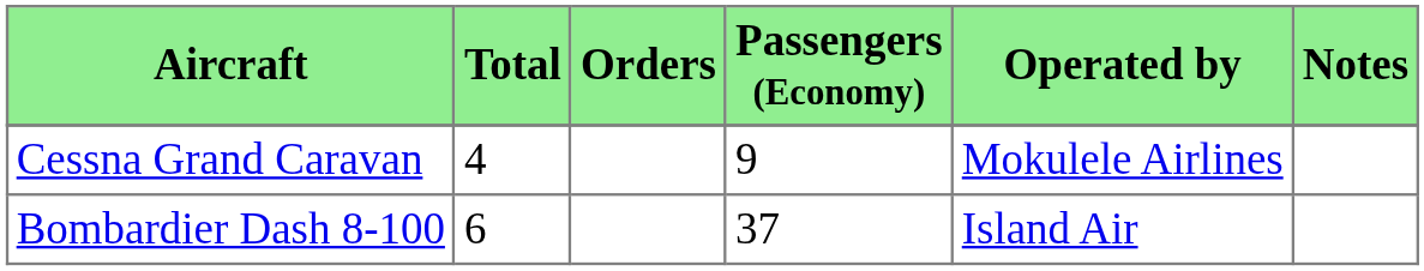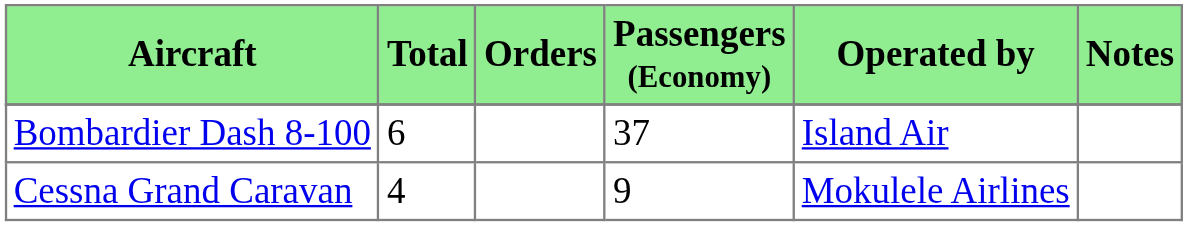rows swapped: Bombardier Dash 8-100 <-> Cessna Grand Caravan
